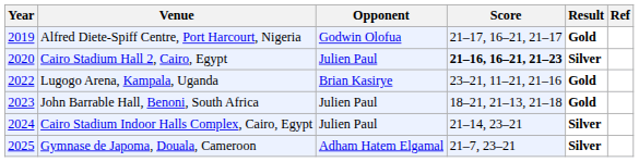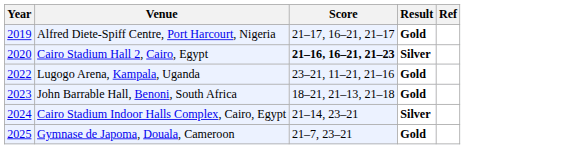- column: Opponent | Godwin Olofua | Julien Paul | Brian Kasirye | Julien Paul | Julien Paul | Adham Hatem Elgamal
Gymnase de Japoma, Douala, Cameroon | Result: Silver -> Gold
